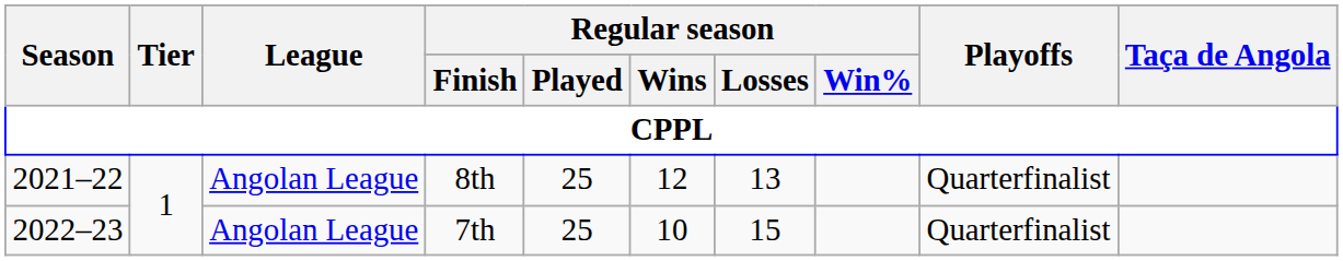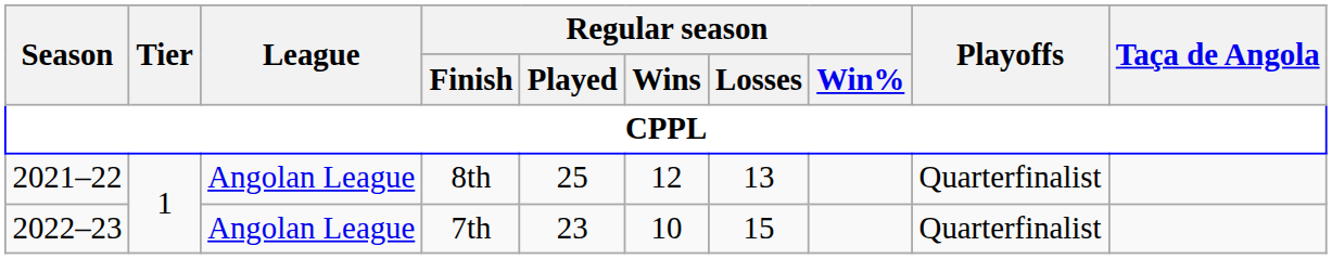7th | Regular season / Played: 25 -> 23
